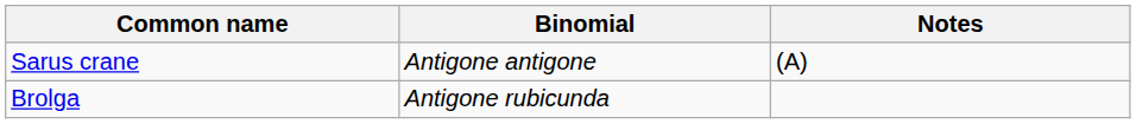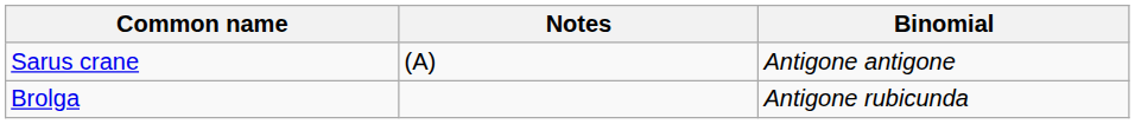columns swapped: Binomial <-> Notes
